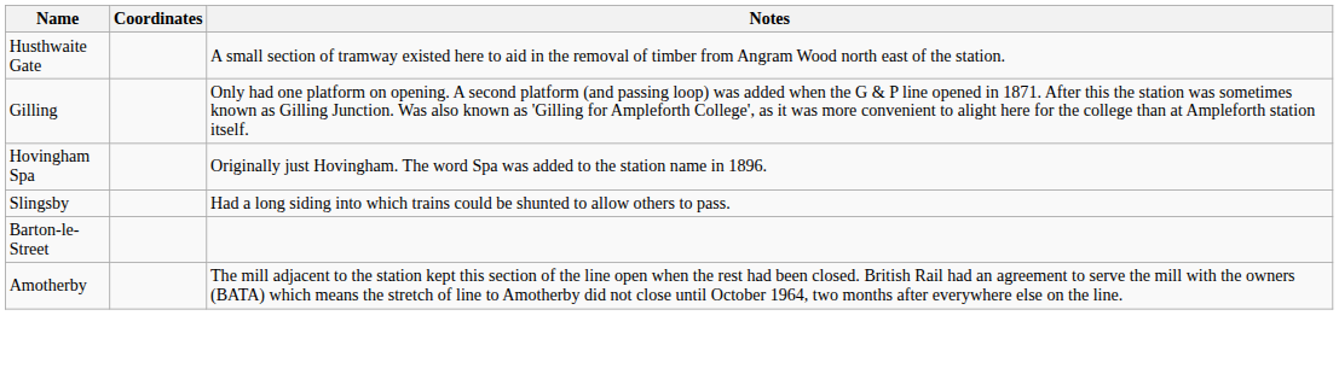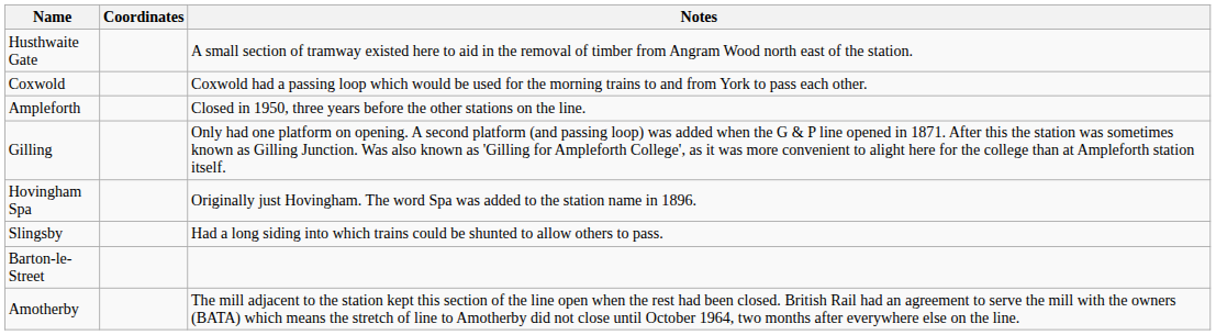+ row: Coxwold | Coxwold had a passing loop which would be used for the morning trains to and from York to pass each other.
+ row: Ampleforth | Closed in 1950, three years before the other stations on the line.
